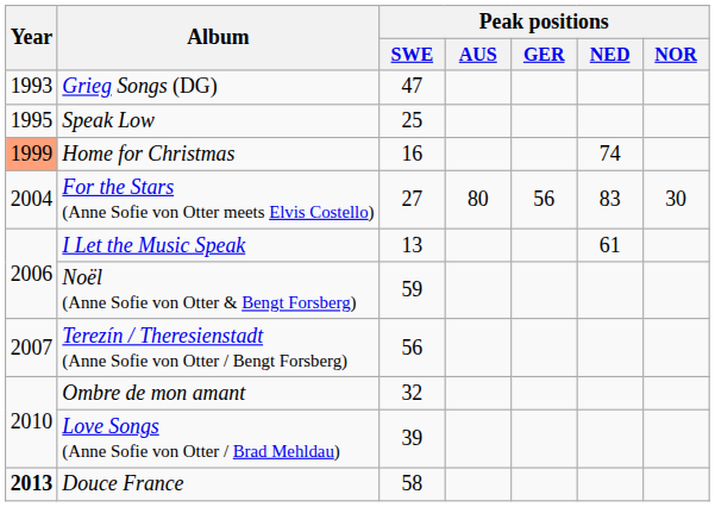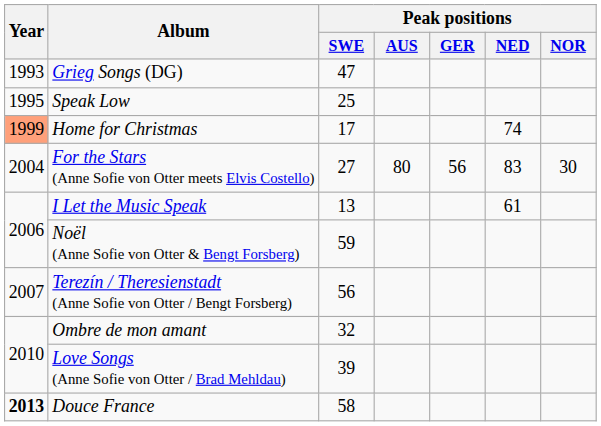Home for Christmas | Peak positions / SWE: 16 -> 17
